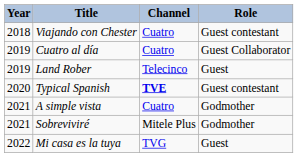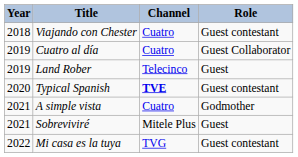Sobreviviré | Role: Godmother -> Guest
Mi casa es la tuya | Role: Guest -> Guest contestant
